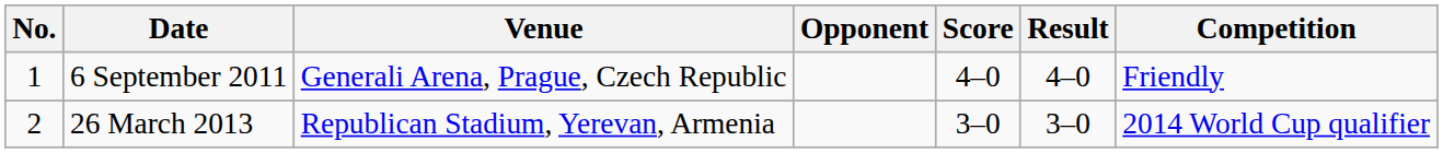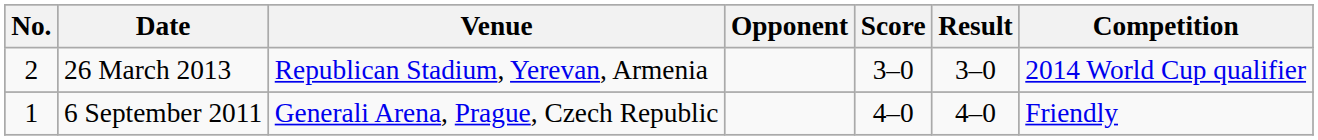rows swapped: 6 September 2011 <-> 26 March 2013
